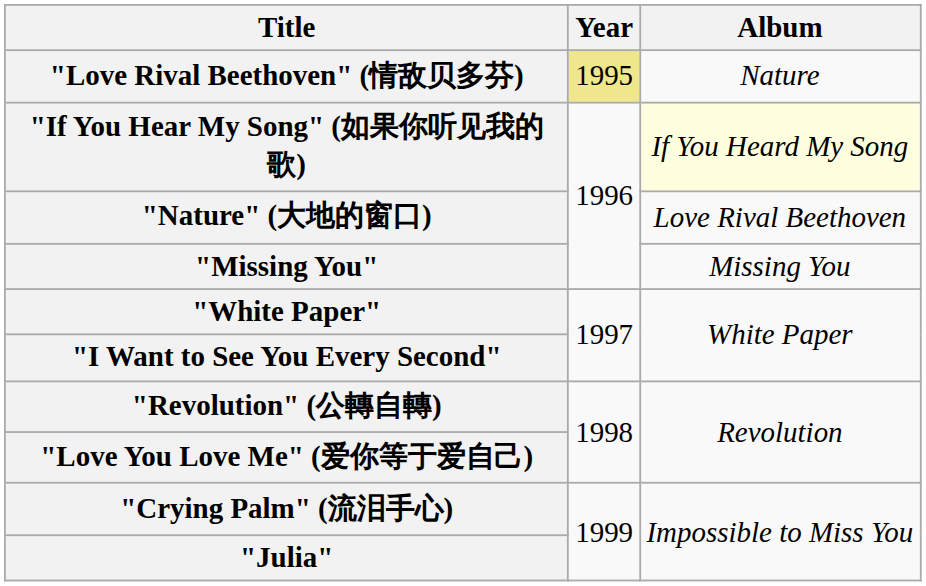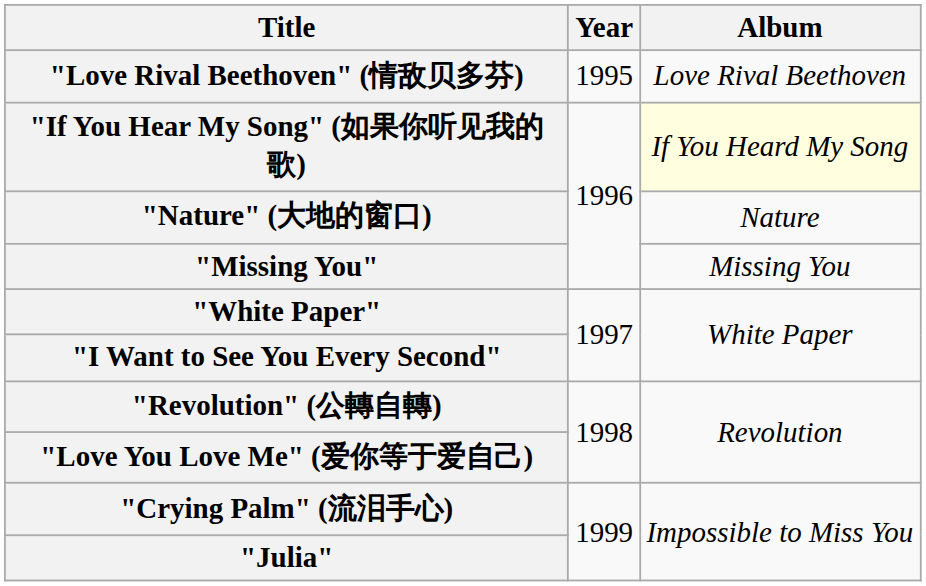"Love Rival Beethoven" (情敌贝多芬) | Year: khaki background -> no background
"Love Rival Beethoven" (情敌贝多芬) | Album: Nature -> Love Rival Beethoven
"Nature" (大地的窗口) | Album: Love Rival Beethoven -> Nature
